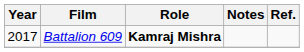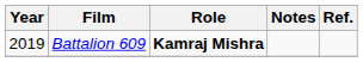Battalion 609 | Year: 2017 -> 2019
